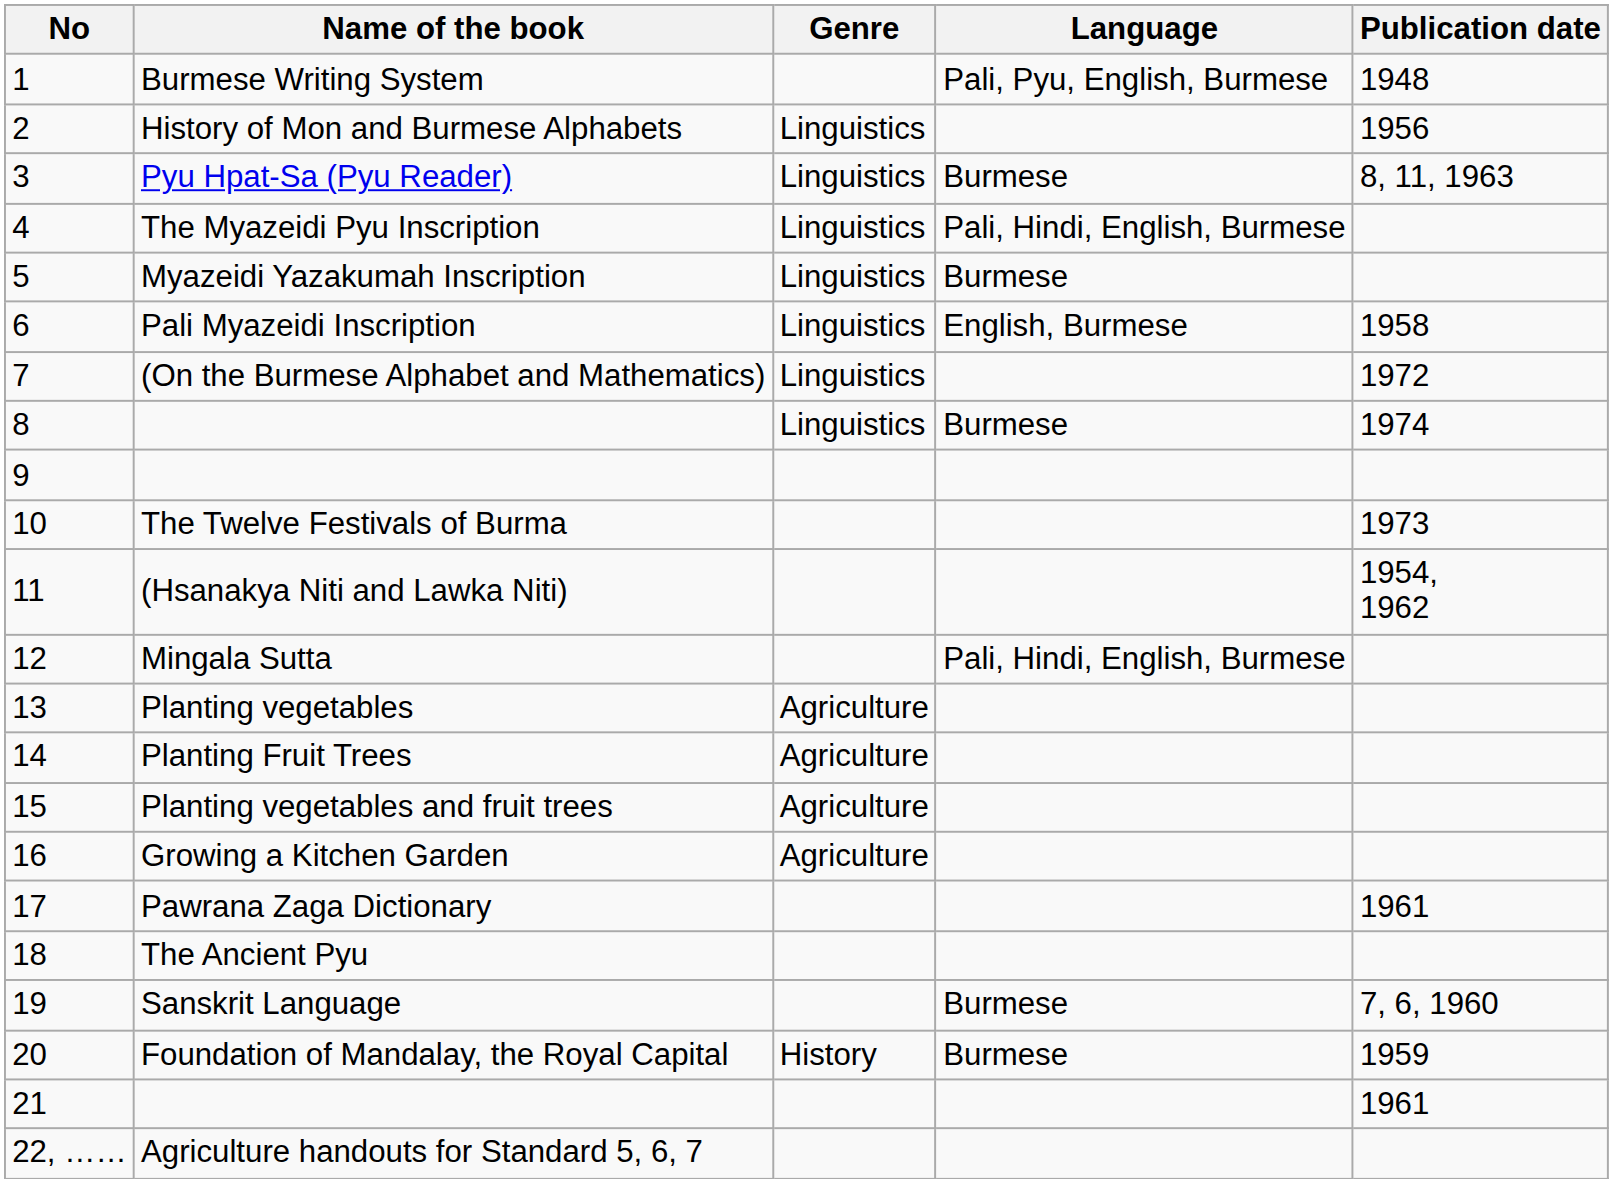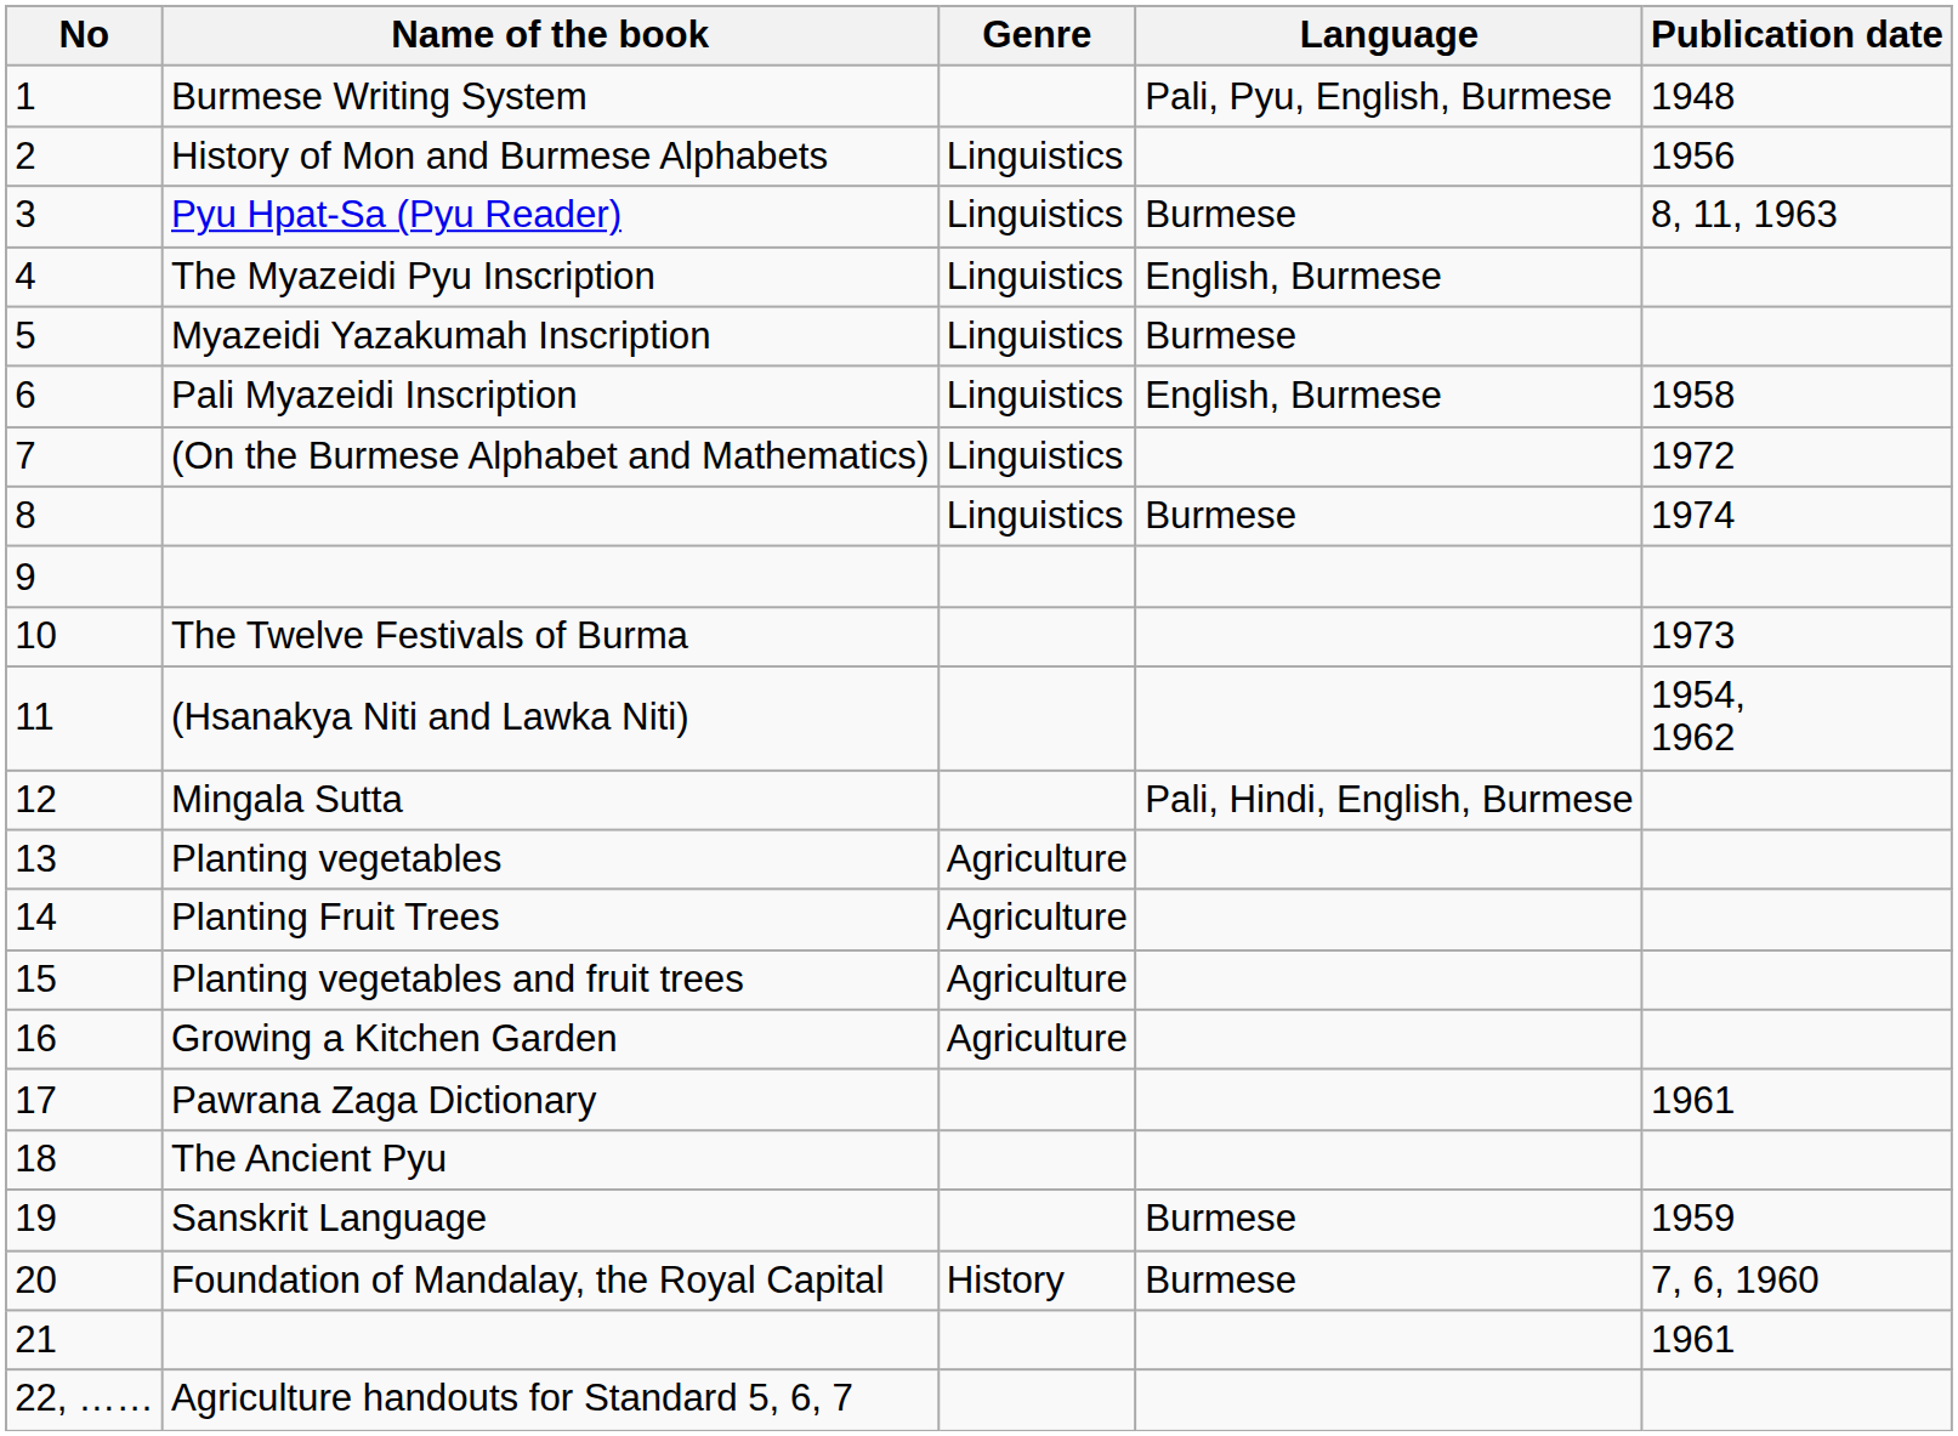The Myazeidi Pyu Inscription | Language: Pali, Hindi, English, Burmese -> English, Burmese
Sanskrit Language | Publication date: 7, 6, 1960 -> 1959
Foundation of Mandalay, the Royal Capital | Publication date: 1959 -> 7, 6, 1960
